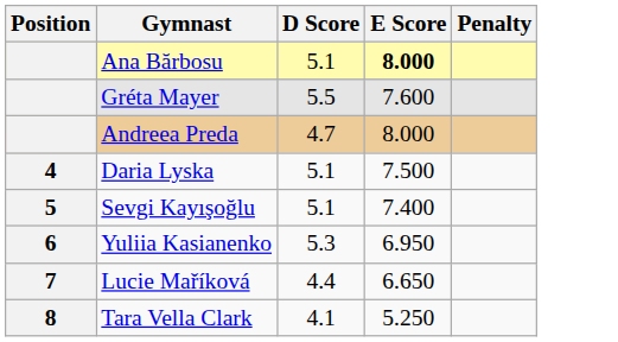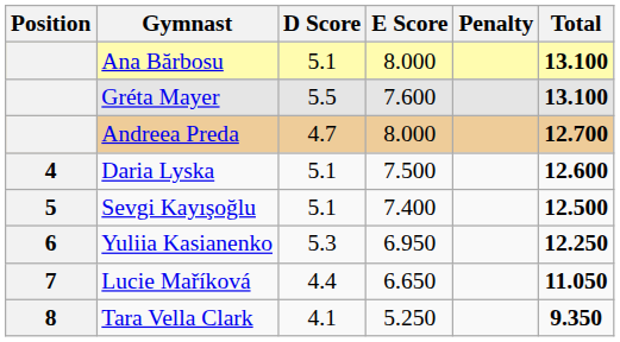+ column: Total | 13.100 | 13.100 | 12.700 | 12.600 | 12.500 | 12.250 | 11.050 | 9.350
Ana Bărbosu | E Score: bold -> normal
